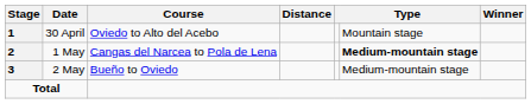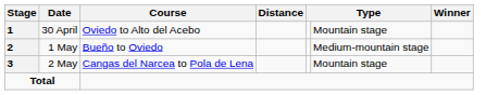1 May | Course: Cangas del Narcea to Pola de Lena -> Bueño to Oviedo
1 May | column 6: bold -> normal
2 May | Course: Bueño to Oviedo -> Cangas del Narcea to Pola de Lena
2 May | column 6: Medium-mountain stage -> Mountain stage
